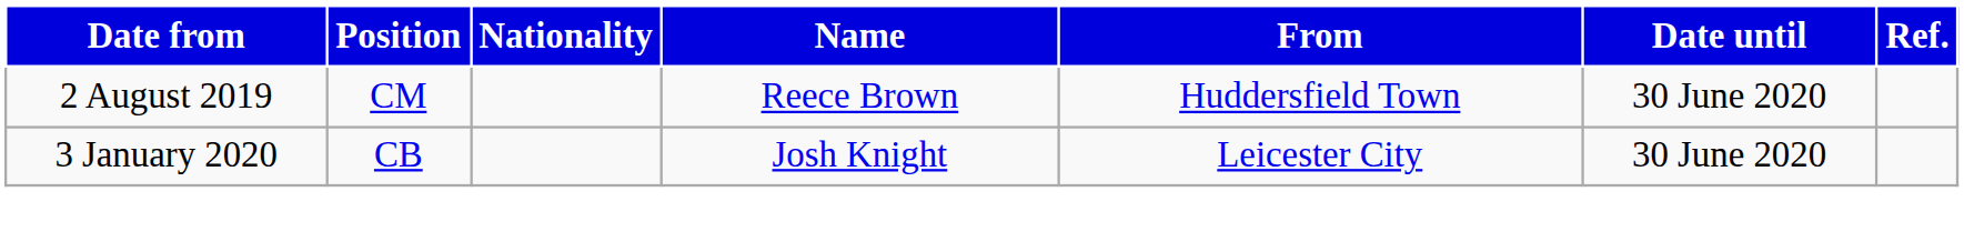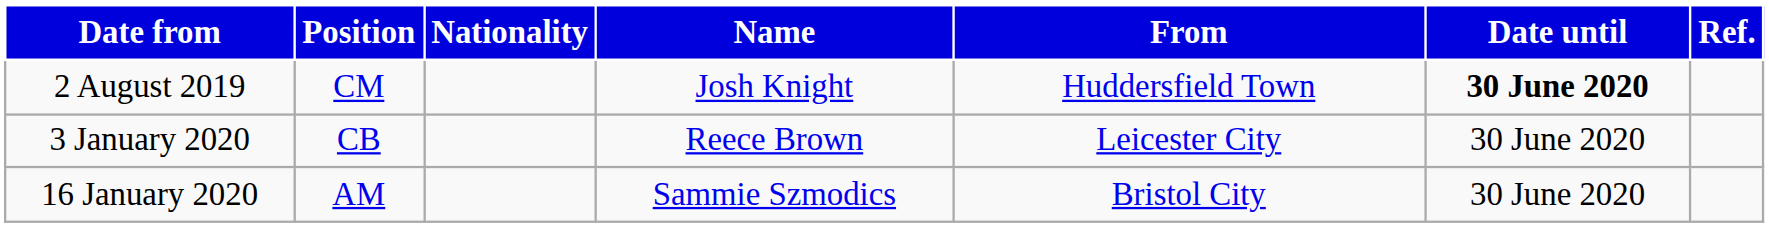2 August 2019 | Name: Reece Brown -> Josh Knight
2 August 2019 | Date until: normal -> bold
3 January 2020 | Name: Josh Knight -> Reece Brown
+ row: 16 January 2020 | AM | Sammie Szmodics | Bristol City | 30 June 2020
